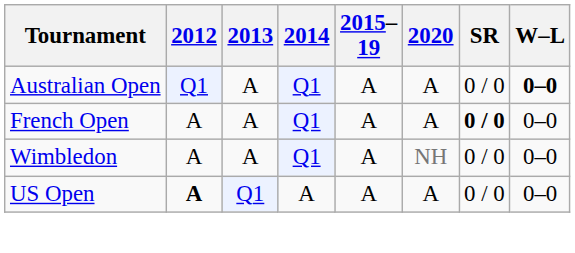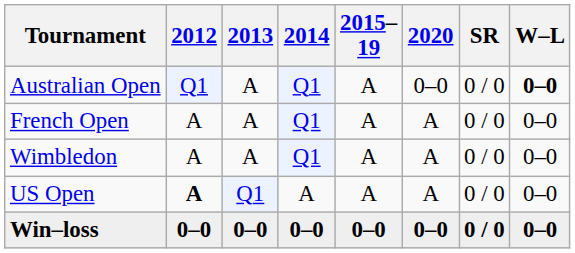Australian Open | 2020: A -> 0–0
French Open | SR: bold -> normal
Wimbledon | 2020: NH -> A
+ row: Win–loss | 0–0 | 0–0 | 0–0 | 0–0 | 0–0 | 0 / 0 | 0–0
